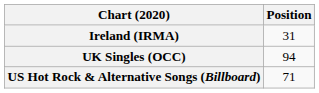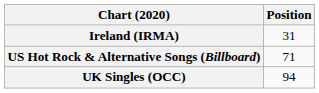rows swapped: UK Singles (OCC) <-> US Hot Rock & Alternative Songs (Billboard)
